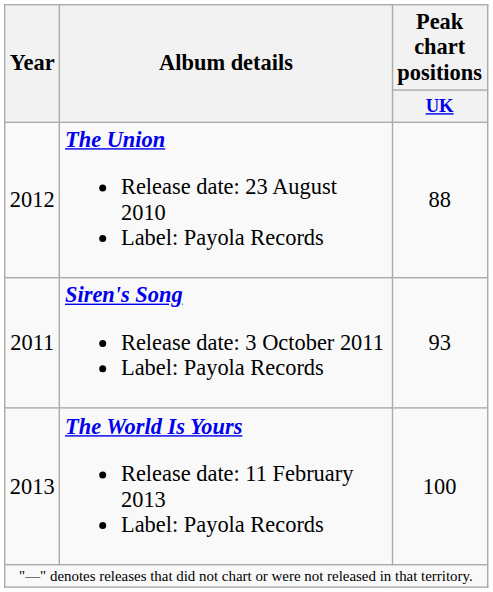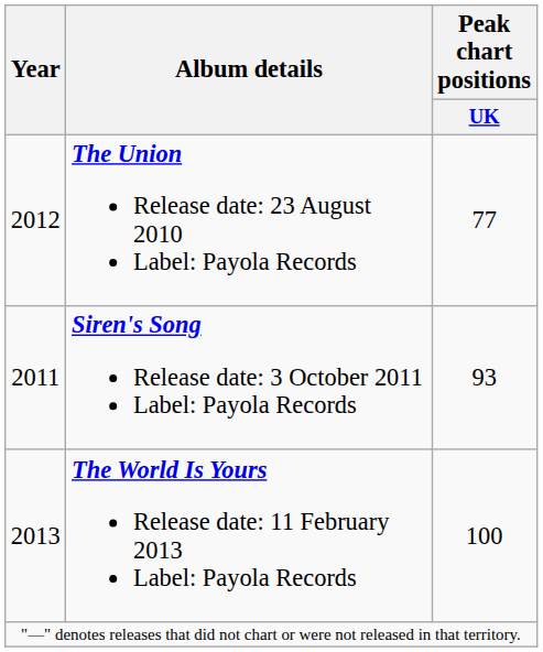The Union Release date: 23 August 2010 Label: Payola Records | Peak chart positions / UK: 88 -> 77
